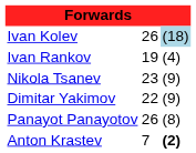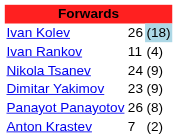Ivan Rankov | column 2: 19 -> 11
Nikola Tsanev | column 2: 23 -> 24
Dimitar Yakimov | column 2: 22 -> 23
Anton Krastev | column 3: bold -> normal
